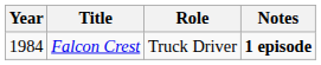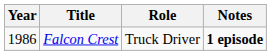Falcon Crest | Year: 1984 -> 1986
